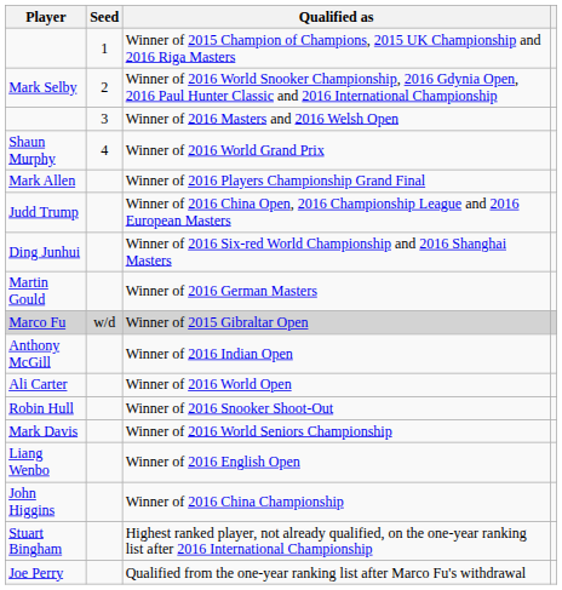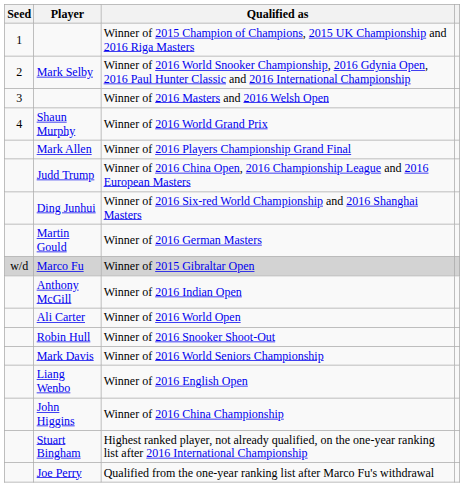columns swapped: Seed <-> Player
